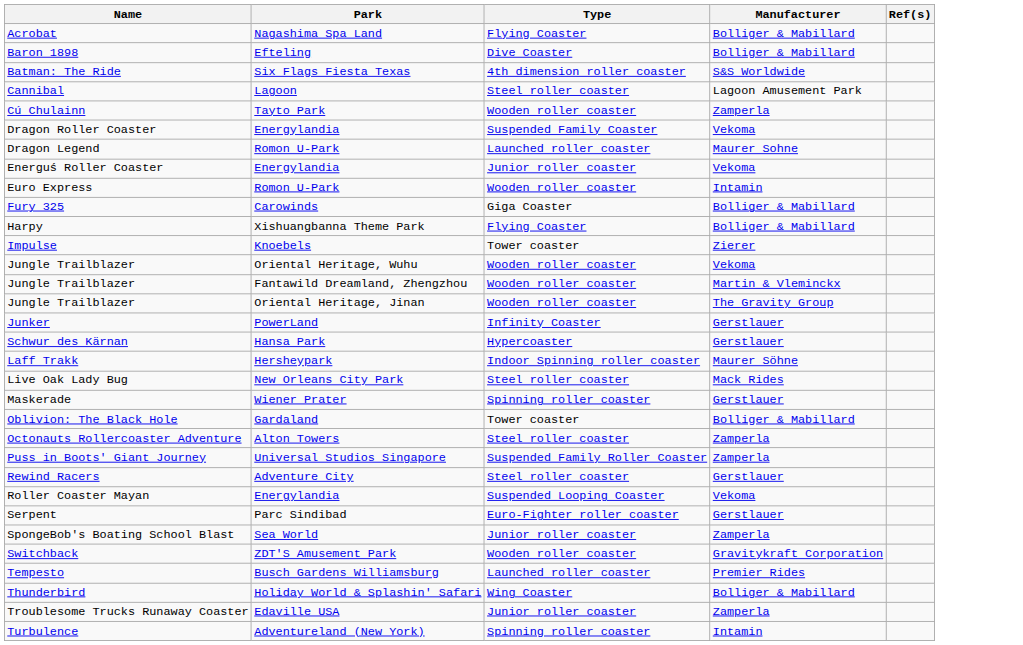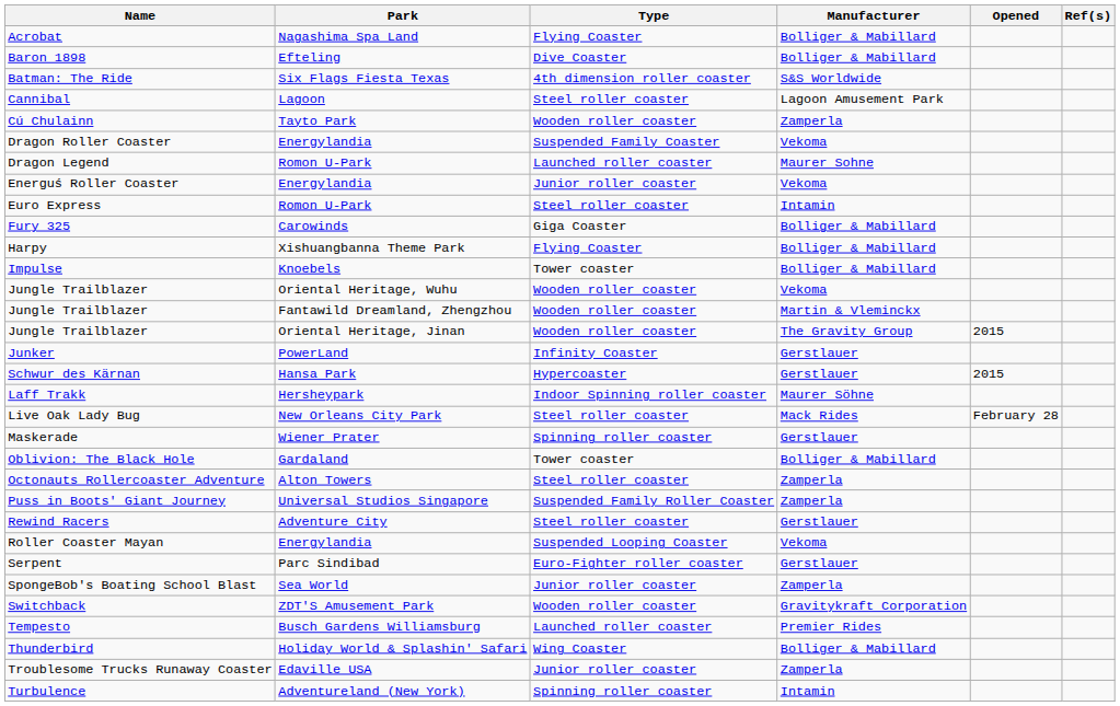+ column: Opened | 2015 | 2015 | February 28
Euro Express | Type: Wooden roller coaster -> Steel roller coaster
Impulse | Manufacturer: Zierer -> Bolliger & Mabillard
